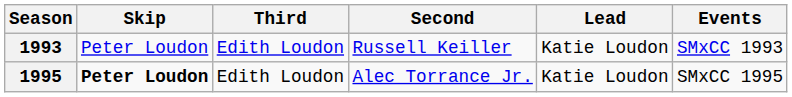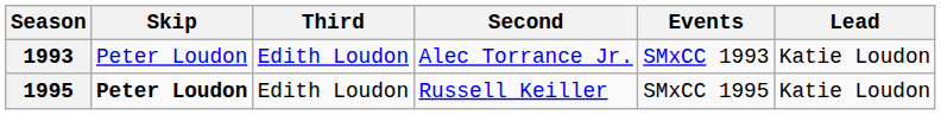columns swapped: Lead <-> Events
1993 | Second: Russell Keiller -> Alec Torrance Jr.
1995 | Second: Alec Torrance Jr. -> Russell Keiller
